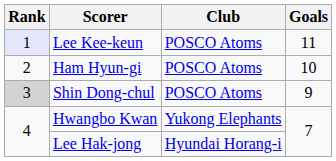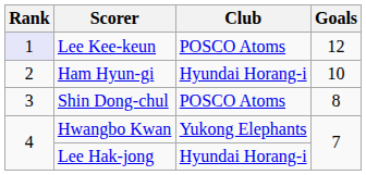Lee Kee-keun | Goals: 11 -> 12
Ham Hyun-gi | Club: POSCO Atoms -> Hyundai Horang-i
Shin Dong-chul | Rank: lightgrey background -> no background
Shin Dong-chul | Goals: 9 -> 8
